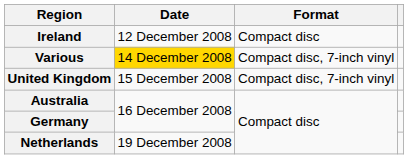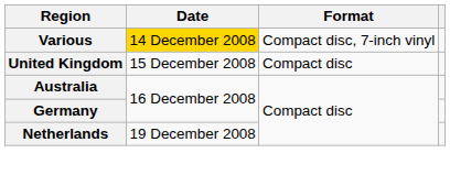- row: Ireland | 12 December 2008 | Compact disc
United Kingdom | Format: Compact disc, 7-inch vinyl -> Compact disc
